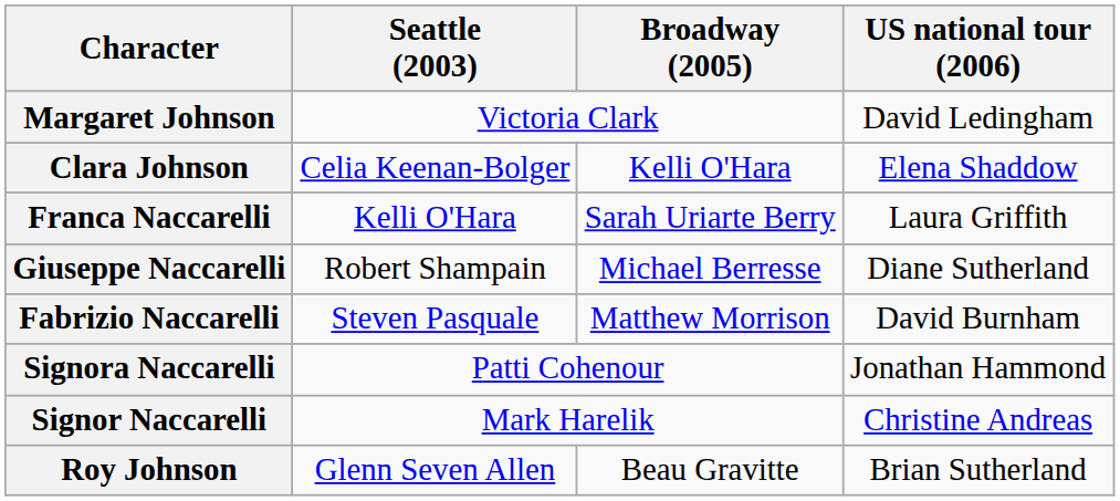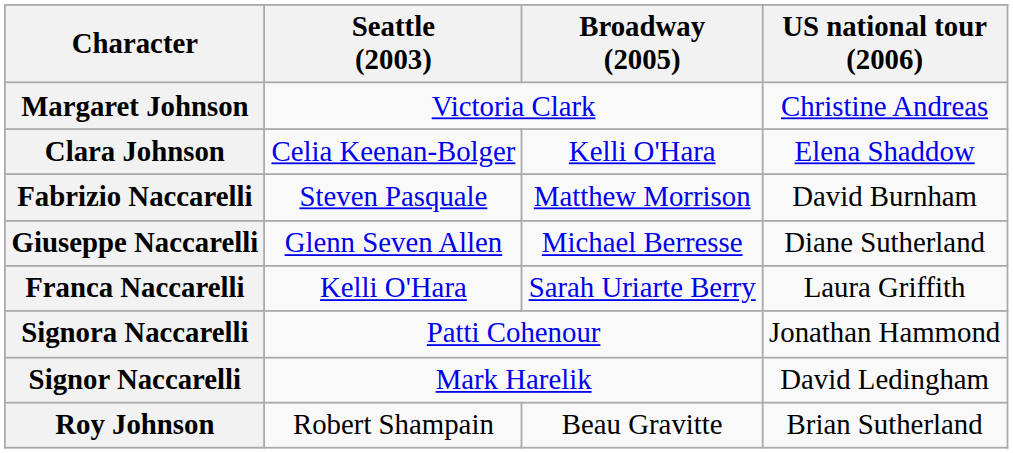Margaret Johnson | US national tour (2006): David Ledingham -> Christine Andreas
rows swapped: Fabrizio Naccarelli <-> Franca Naccarelli
Giuseppe Naccarelli | Seattle (2003): Robert Shampain -> Glenn Seven Allen
Signor Naccarelli | US national tour (2006): Christine Andreas -> David Ledingham
Roy Johnson | Seattle (2003): Glenn Seven Allen -> Robert Shampain
